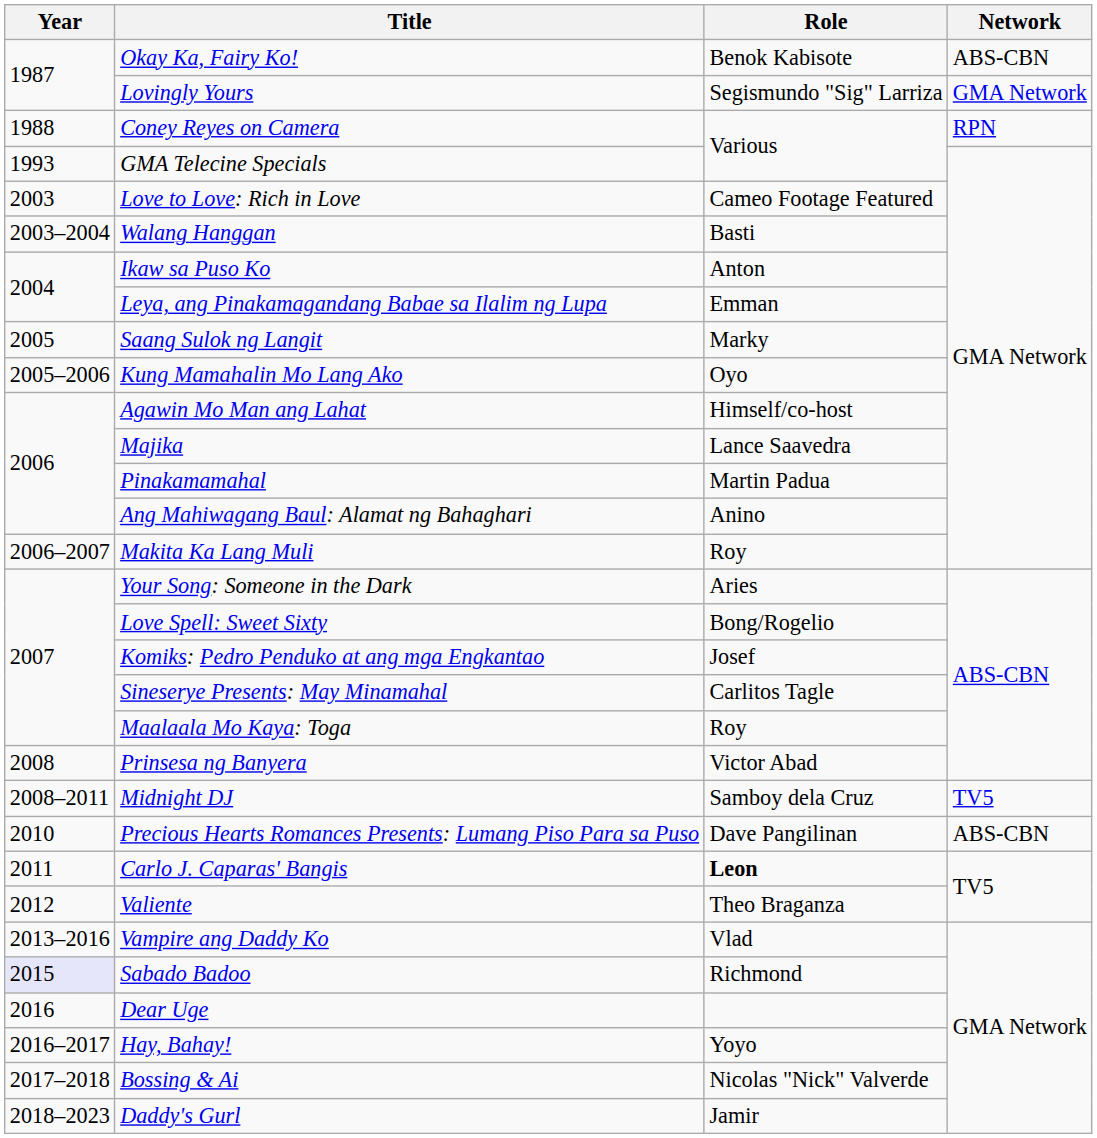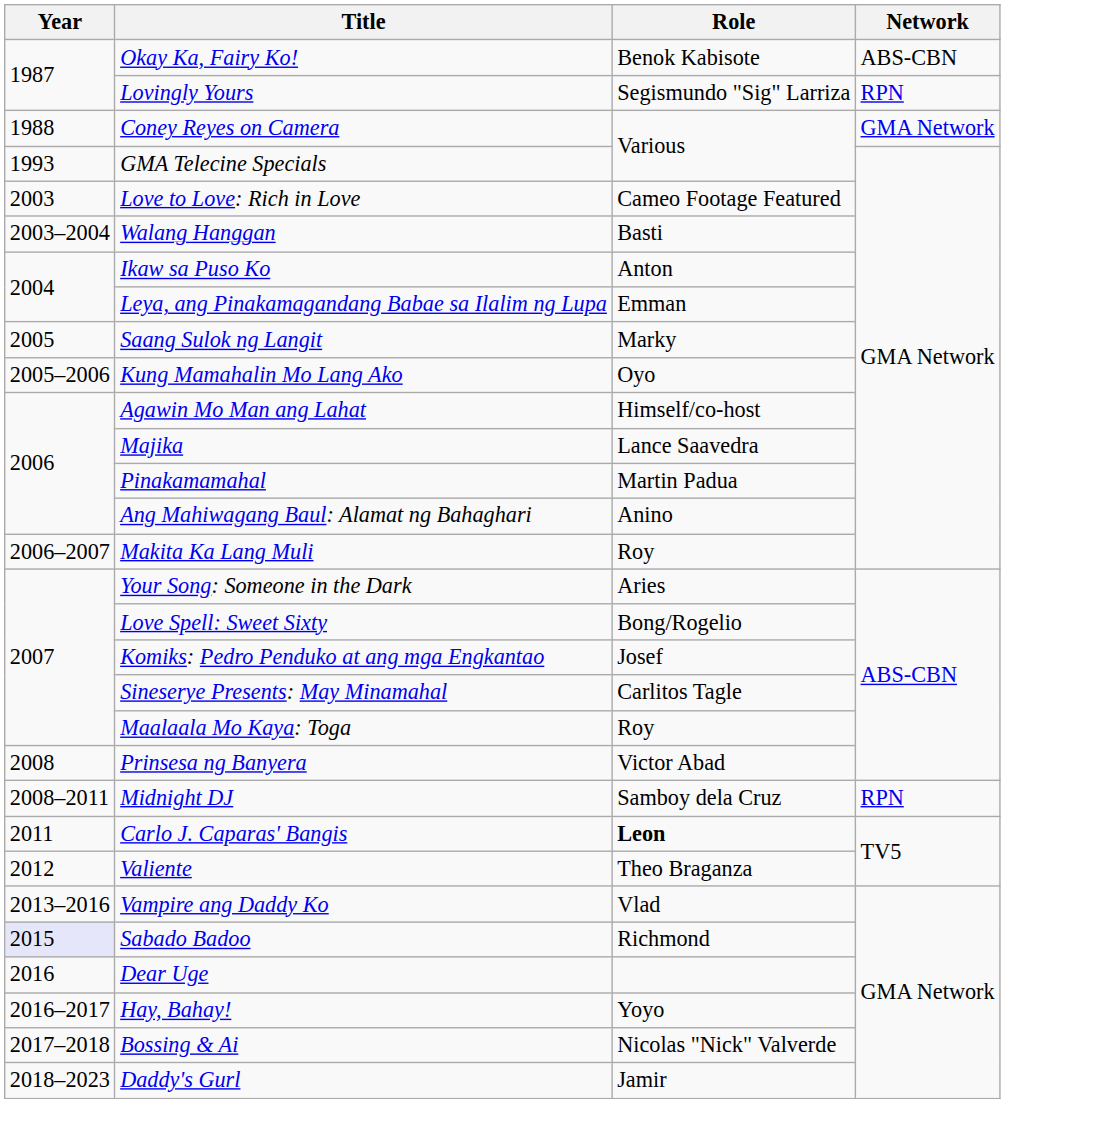Lovingly Yours | Network: GMA Network -> RPN
Coney Reyes on Camera | Network: RPN -> GMA Network
Midnight DJ | Network: TV5 -> RPN
- row: 2010 | Precious Hearts Romances Presents: Lumang Piso Para sa Puso | Dave Pangilinan | ABS-CBN
